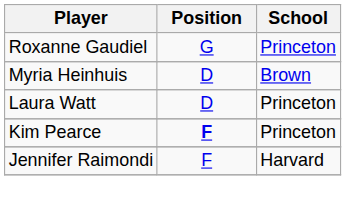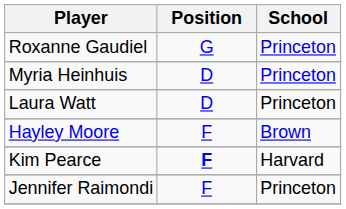Myria Heinhuis | School: Brown -> Princeton
+ row: Hayley Moore | F | Brown
Kim Pearce | School: Princeton -> Harvard
Jennifer Raimondi | School: Harvard -> Princeton
